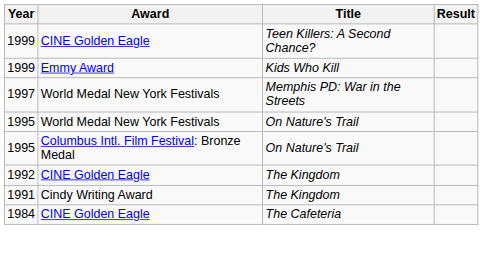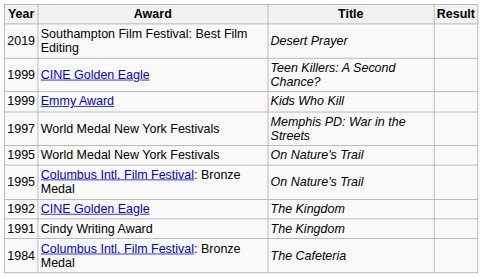+ row: 2019 | Southampton Film Festival: Best Film Editing | Desert Prayer
1984 | Award: CINE Golden Eagle -> Columbus Intl. Film Festival: Bronze Medal
